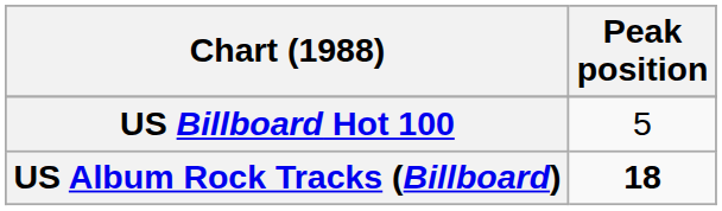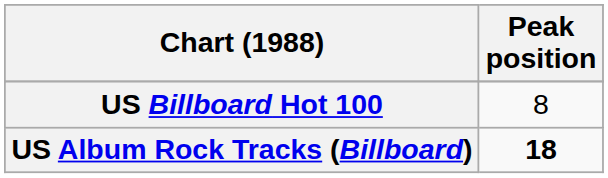US Billboard Hot 100 | Peak position: 5 -> 8
